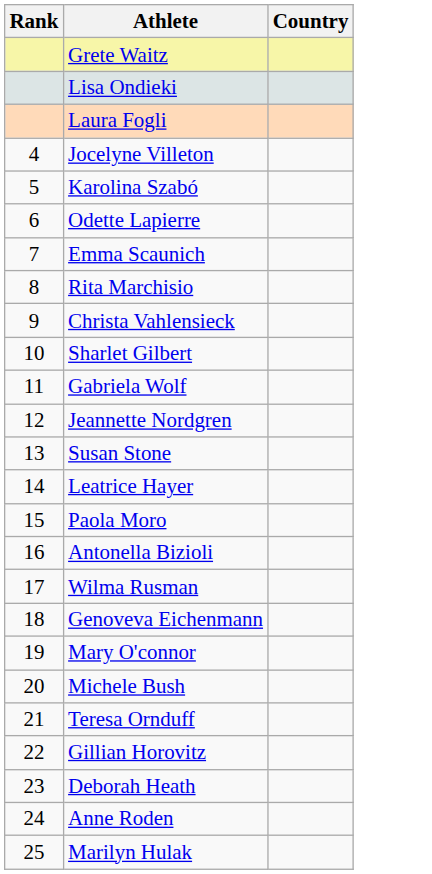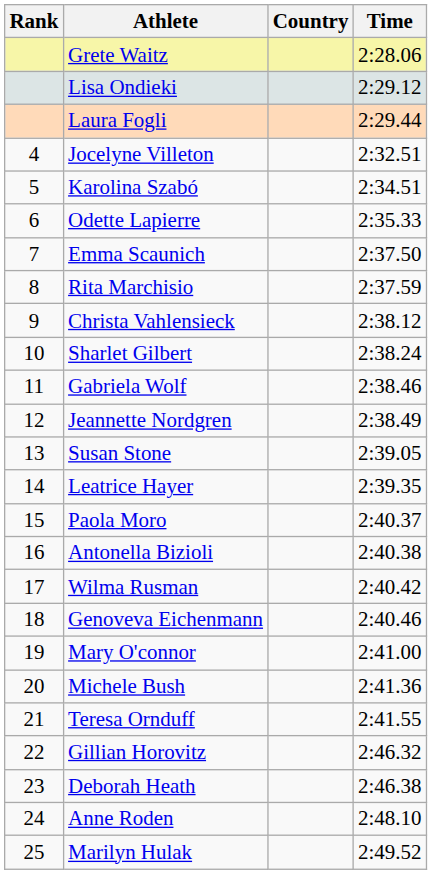+ column: Time | 2:28.06 | 2:29.12 | 2:29.44 | 2:32.51 | 2:34.51 | 2:35.33 | 2:37.50 | 2:37.59 | 2:38.12 | 2:38.24 | 2:38.46 | 2:38.49 | 2:39.05 | 2:39.35 | 2:40.37 | 2:40.38 | 2:40.42 | 2:40.46 | 2:41.00 | 2:41.36 | 2:41.55 | 2:46.32 | 2:46.38 | 2:48.10 | 2:49.52
